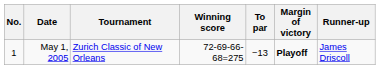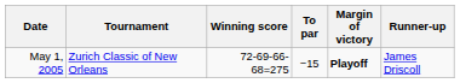- column: No. | 1
May 1, 2005 | To par: −13 -> −15
